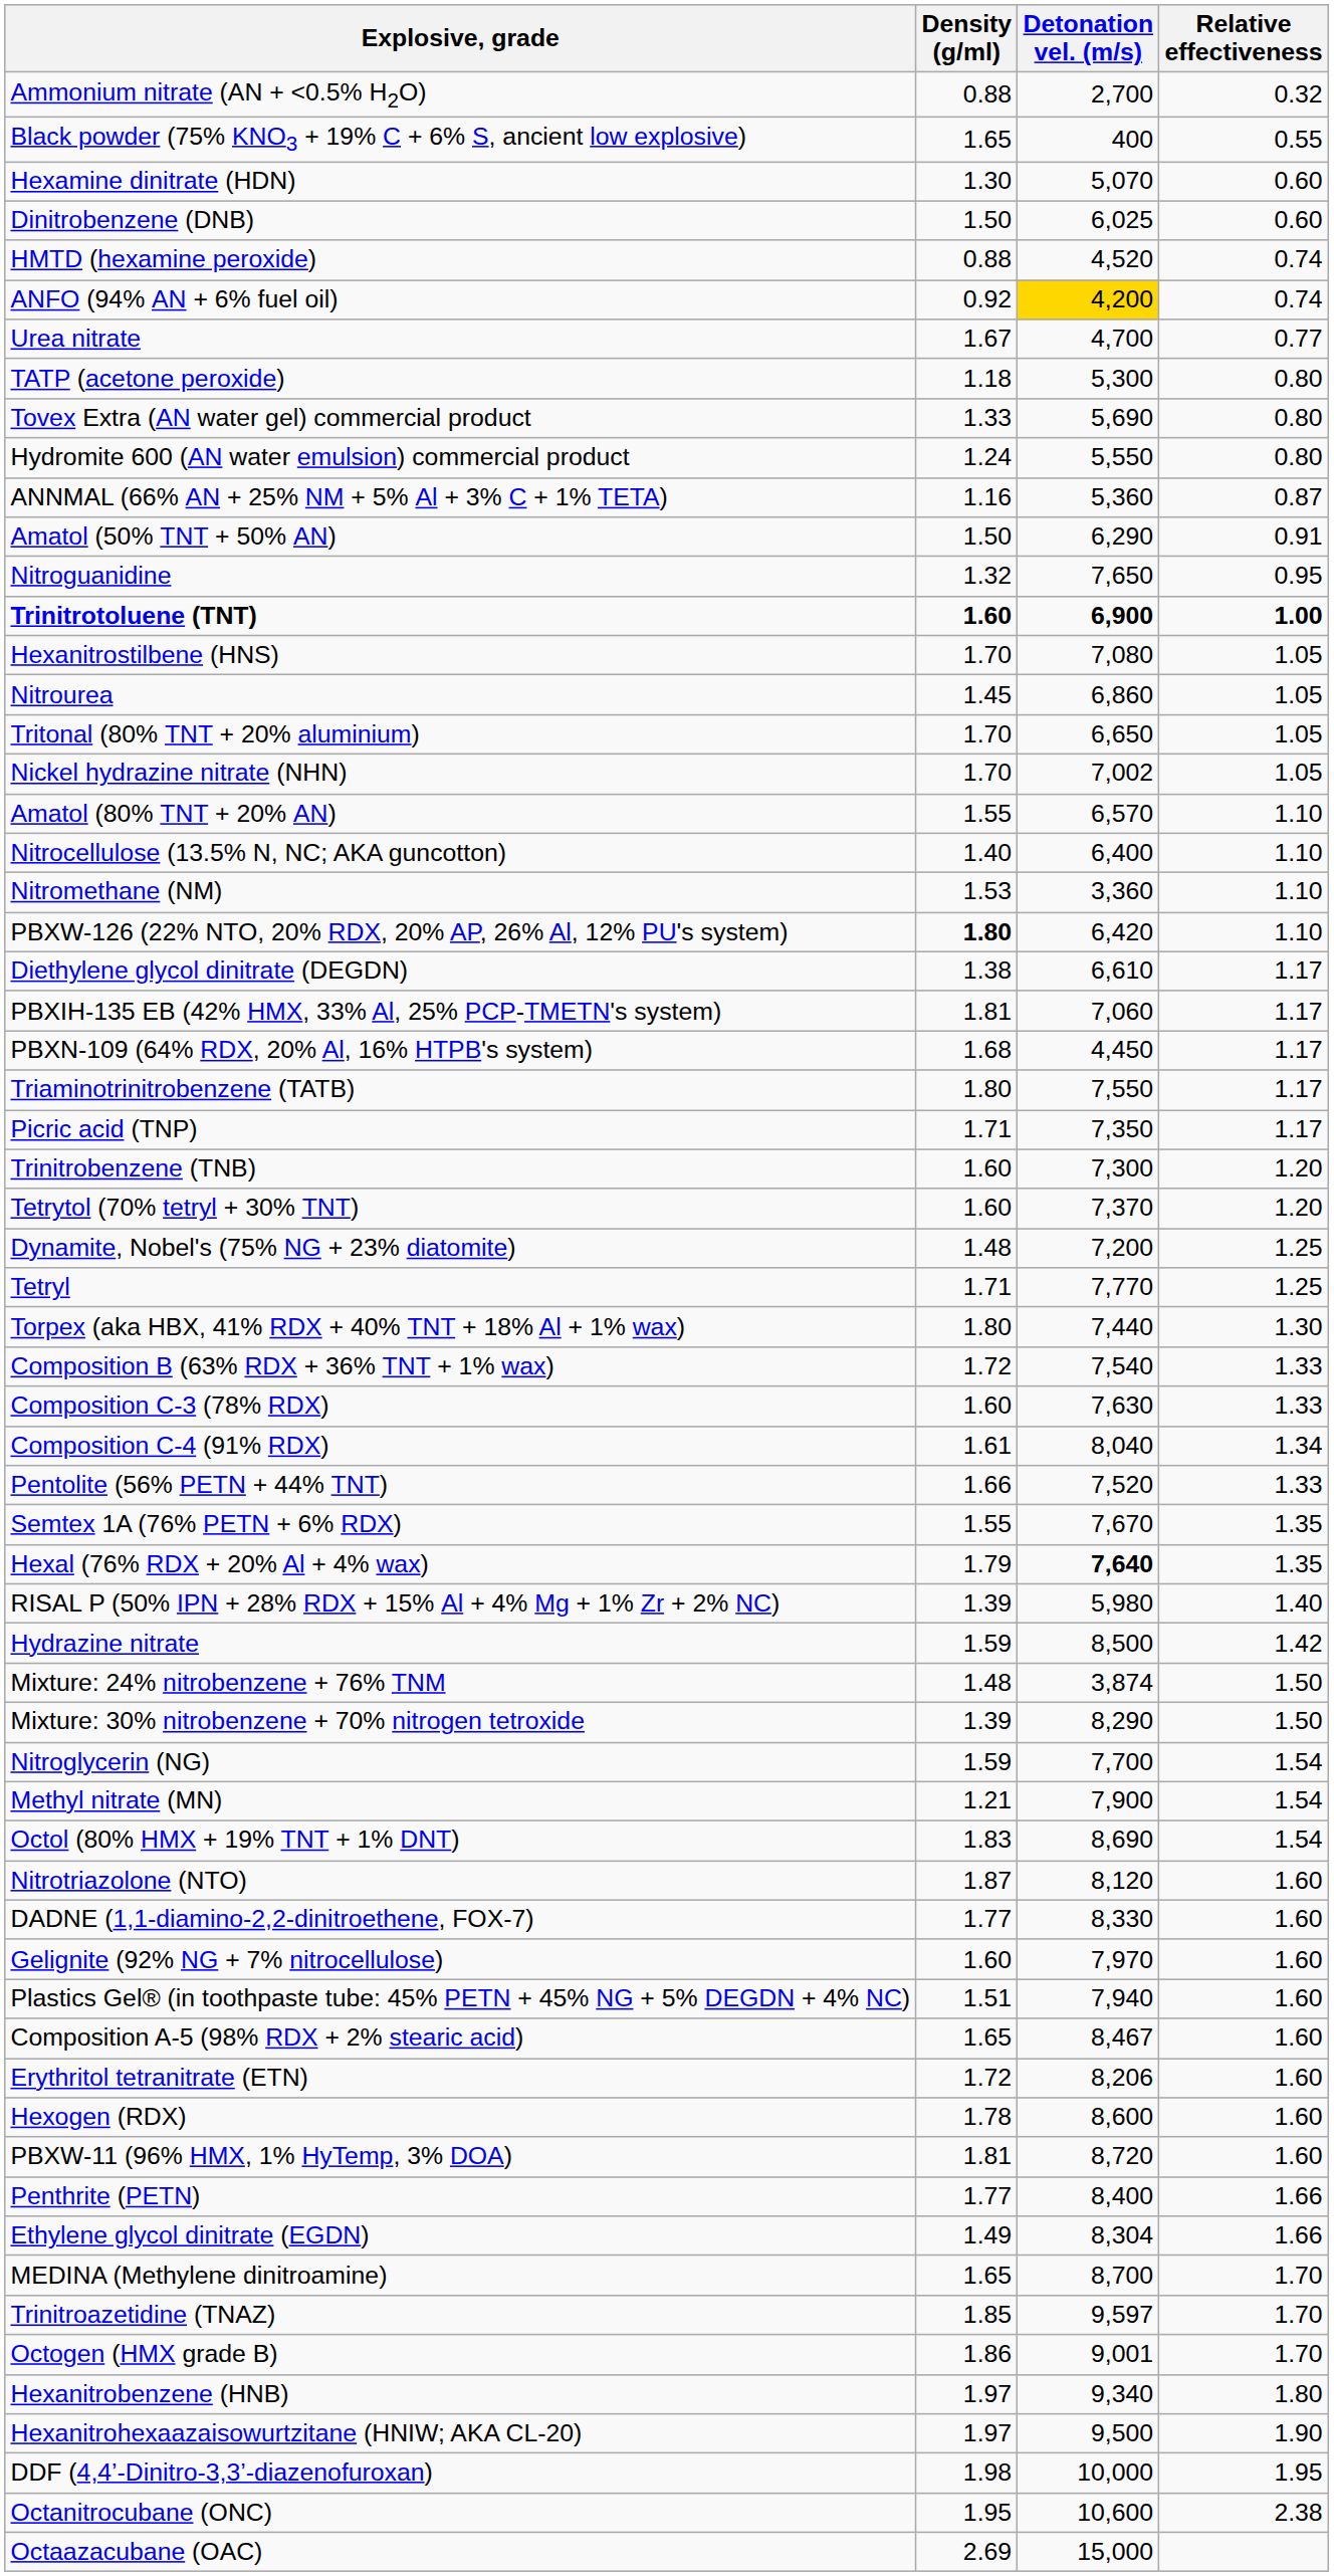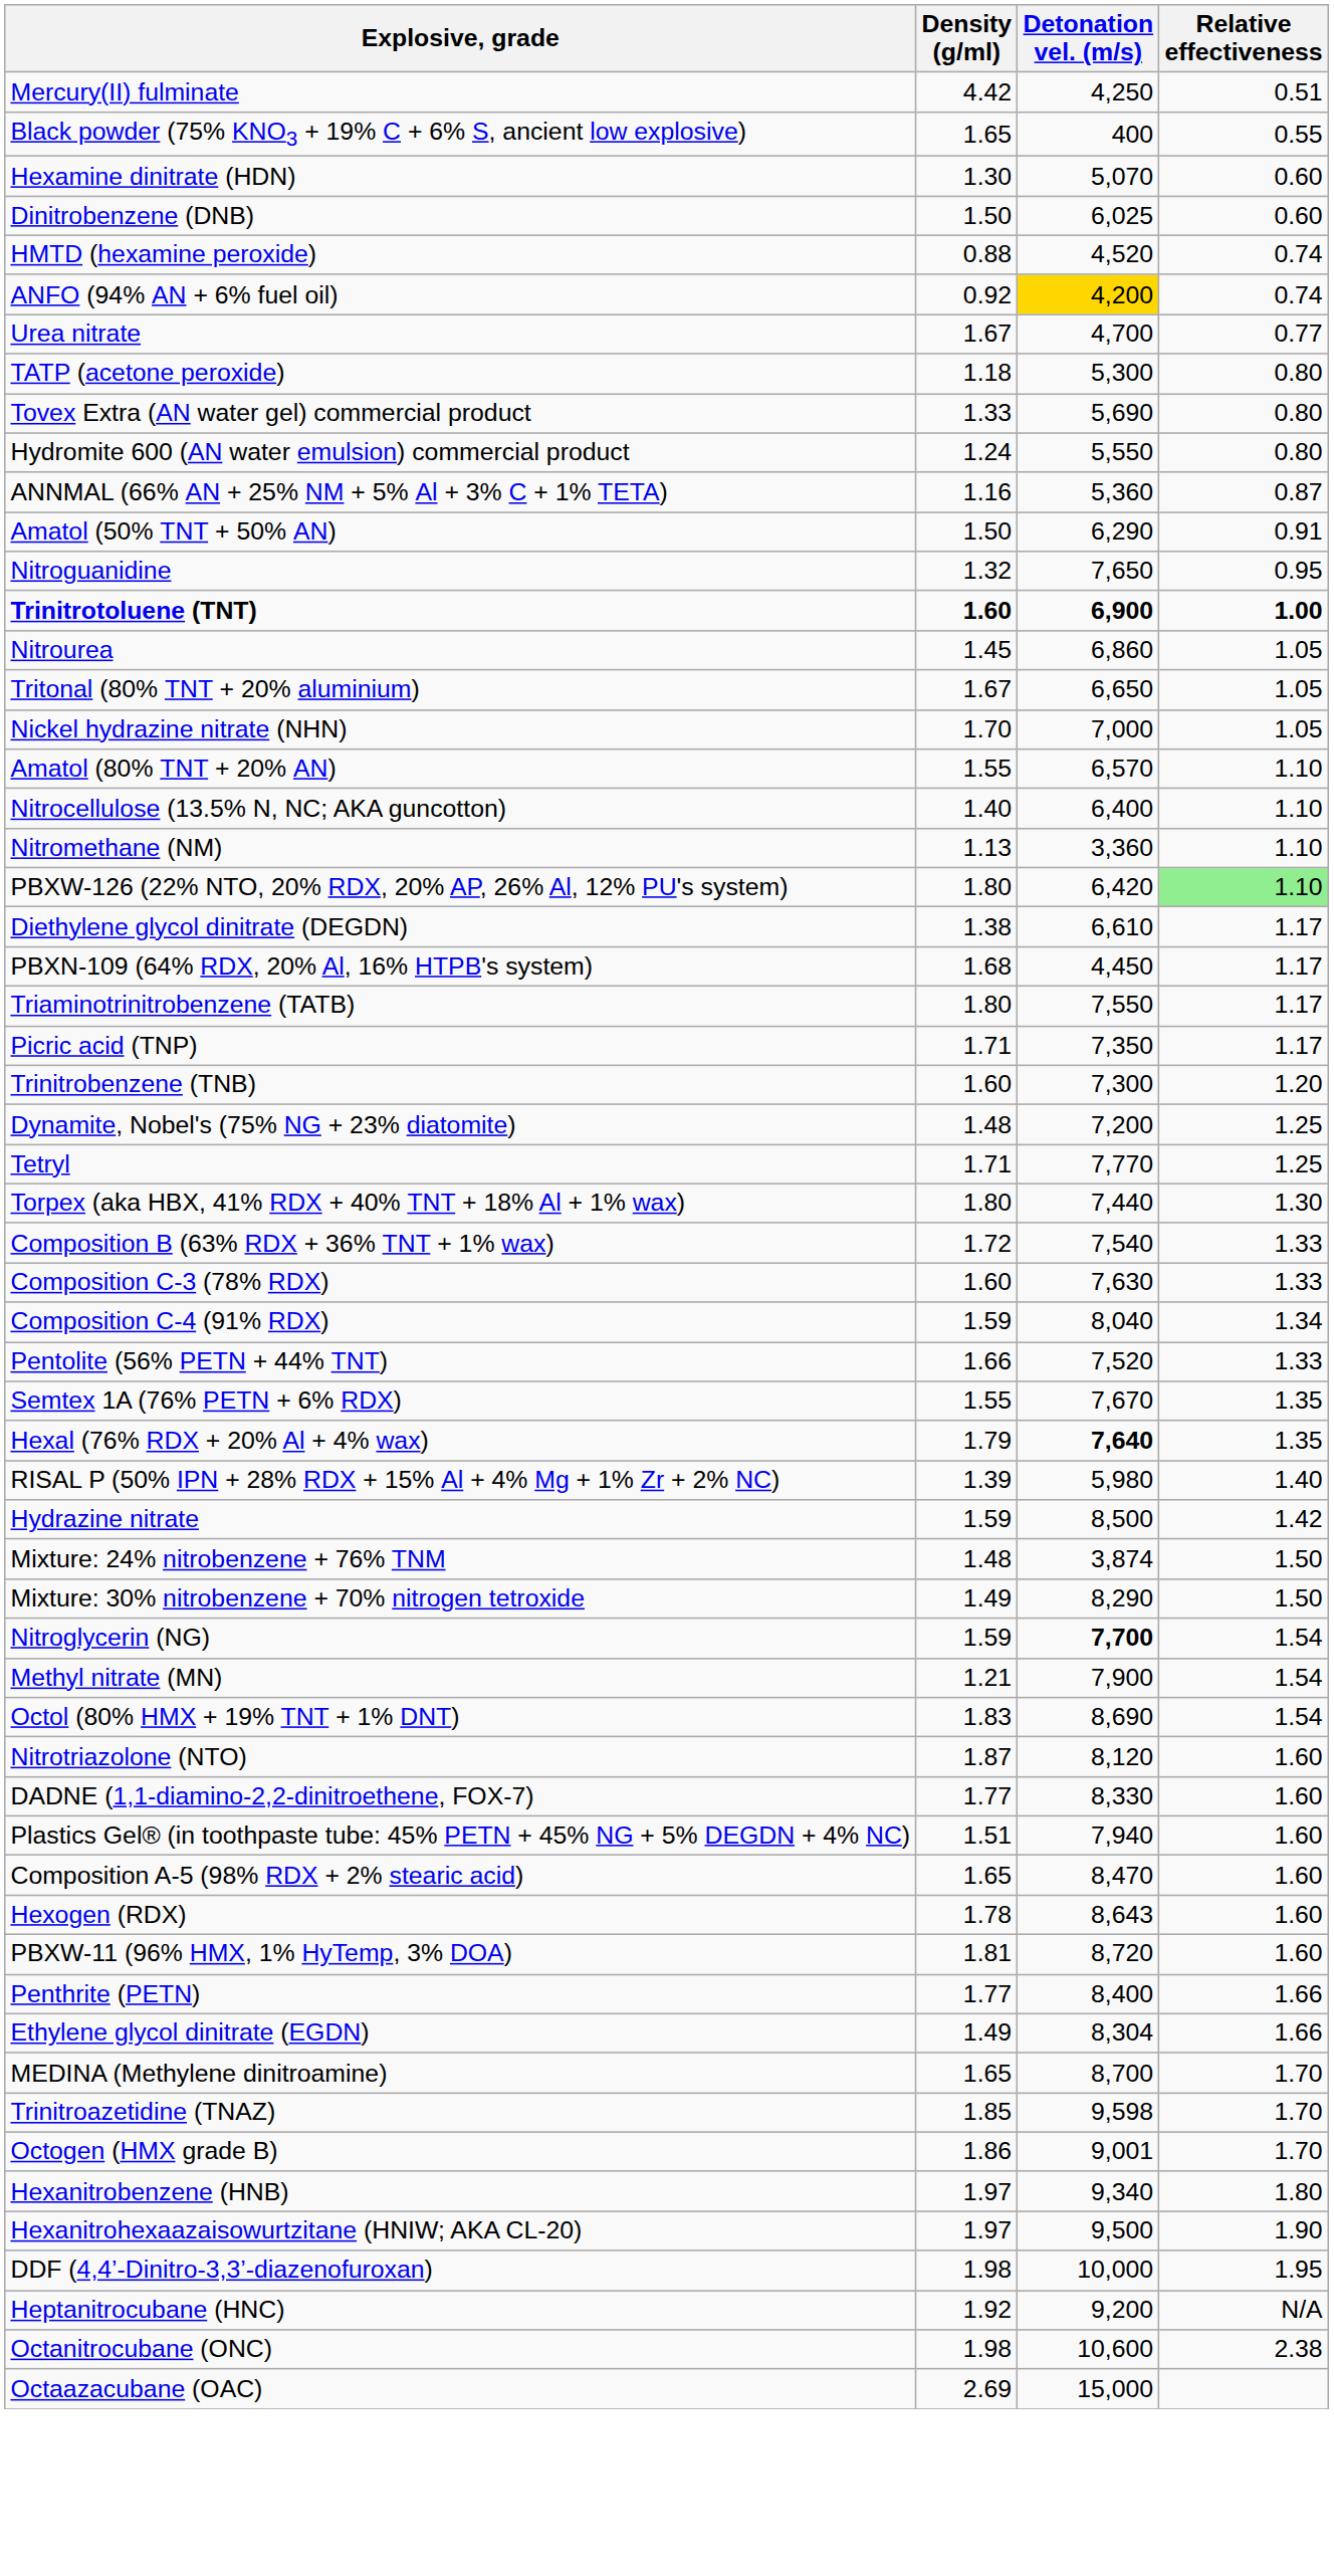- row: Ammonium nitrate (AN + <0.5% H2O) | 0.88 | 2,700 | 0.32
+ row: Mercury(II) fulminate | 4.42 | 4,250 | 0.51
- row: Hexanitrostilbene (HNS) | 1.70 | 7,080 | 1.05
Tritonal (80% TNT + 20% aluminium) | Density (g/ml): 1.70 -> 1.67
Nickel hydrazine nitrate (NHN) | Detonation vel. (m/s): 7,002 -> 7,000
Nitromethane (NM) | Density (g/ml): 1.53 -> 1.13
PBXW-126 (22% NTO, 20% RDX, 20% AP, 26% Al, 12% PU's system) | Density (g/ml): bold -> normal
PBXW-126 (22% NTO, 20% RDX, 20% AP, 26% Al, 12% PU's system) | Relative effectiveness: no background -> lightgreen background
- row: PBXIH-135 EB (42% HMX, 33% Al, 25% PCP-TMETN's system) | 1.81 | 7,060 | 1.17
- row: Tetrytol (70% tetryl + 30% TNT) | 1.60 | 7,370 | 1.20
Composition C-4 (91% RDX) | Density (g/ml): 1.61 -> 1.59
Mixture: 30% nitrobenzene + 70% nitrogen tetroxide | Density (g/ml): 1.39 -> 1.49
Nitroglycerin (NG) | Detonation vel. (m/s): normal -> bold
- row: Gelignite (92% NG + 7% nitrocellulose) | 1.60 | 7,970 | 1.60
Composition A-5 (98% RDX + 2% stearic acid) | Detonation vel. (m/s): 8,467 -> 8,470
- row: Erythritol tetranitrate (ETN) | 1.72 | 8,206 | 1.60
Hexogen (RDX) | Detonation vel. (m/s): 8,600 -> 8,643
Trinitroazetidine (TNAZ) | Detonation vel. (m/s): 9,597 -> 9,598
+ row: Heptanitrocubane (HNC) | 1.92 | 9,200 | N/A
Octanitrocubane (ONC) | Density (g/ml): 1.95 -> 1.98
